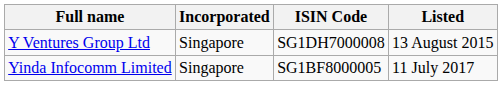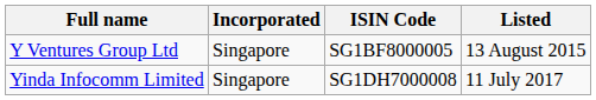Y Ventures Group Ltd | ISIN Code: SG1DH7000008 -> SG1BF8000005
Yinda Infocomm Limited | ISIN Code: SG1BF8000005 -> SG1DH7000008
